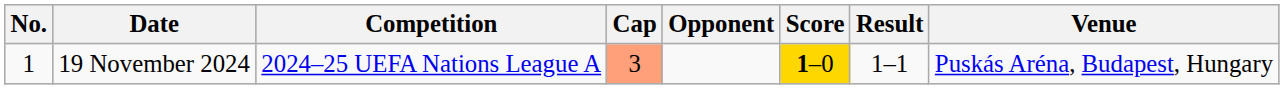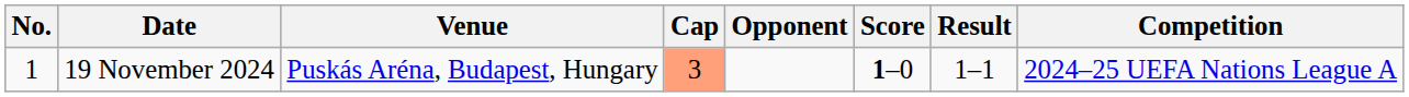columns swapped: Venue <-> Competition
19 November 2024 | Score: gold background -> no background
